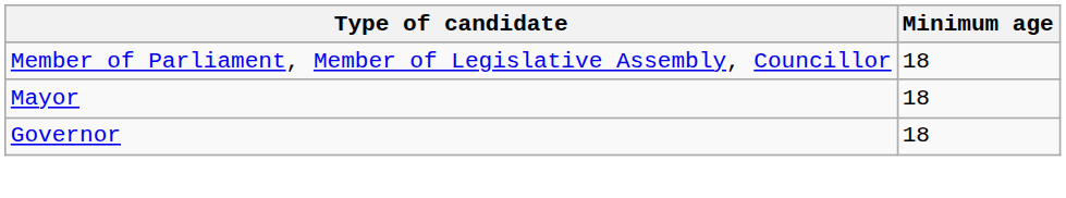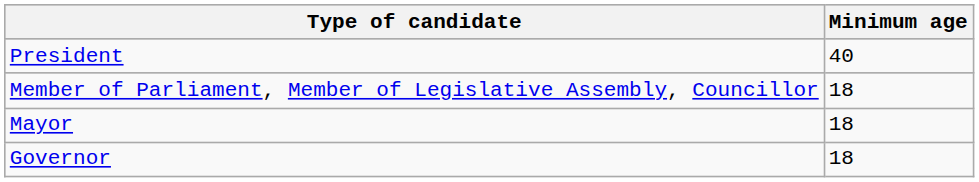+ row: President | 40
